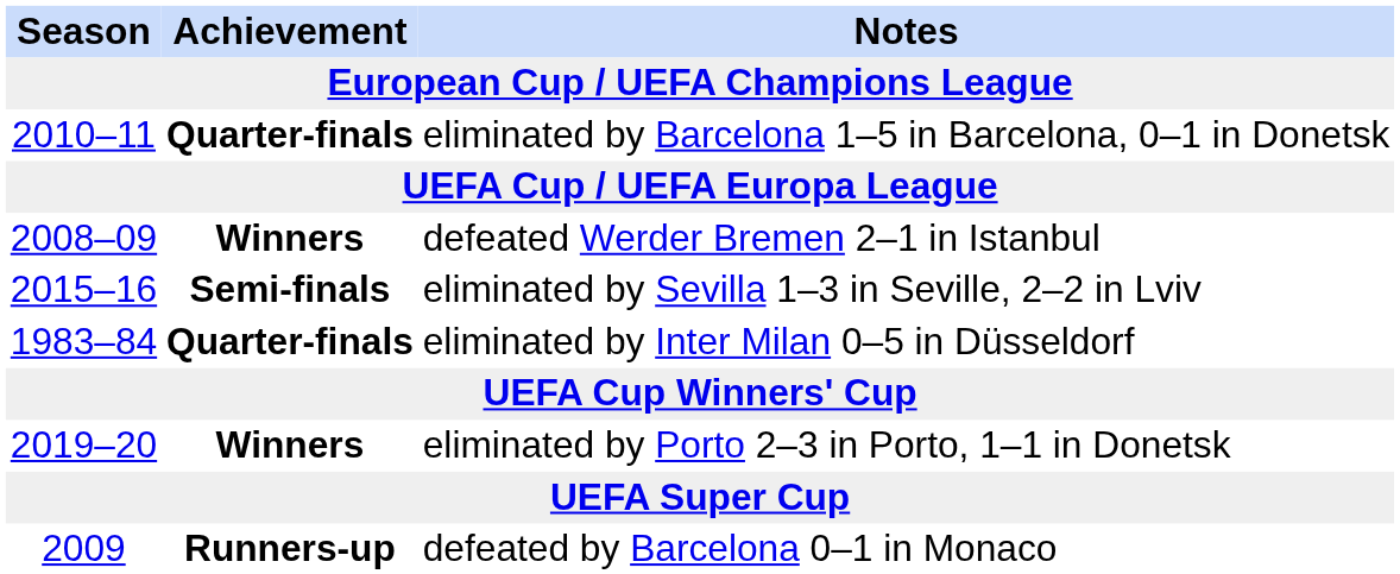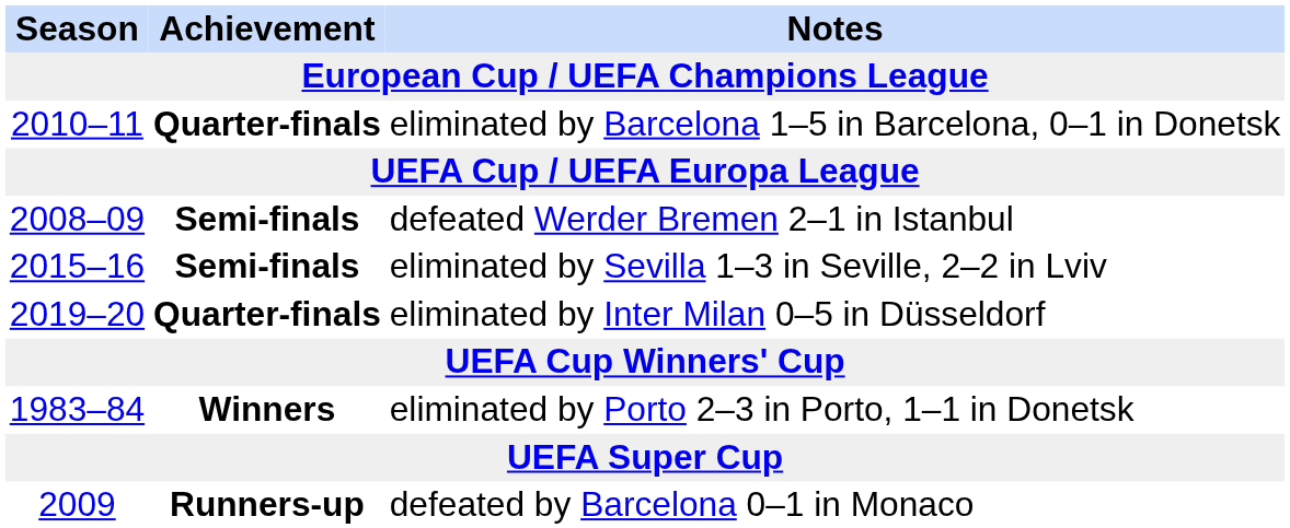defeated Werder Bremen 2–1 in Istanbul | Achievement: Winners -> Semi-finals
eliminated by Inter Milan 0–5 in Düsseldorf | Season: 1983–84 -> 2019–20
eliminated by Porto 2–3 in Porto, 1–1 in Donetsk | Season: 2019–20 -> 1983–84
